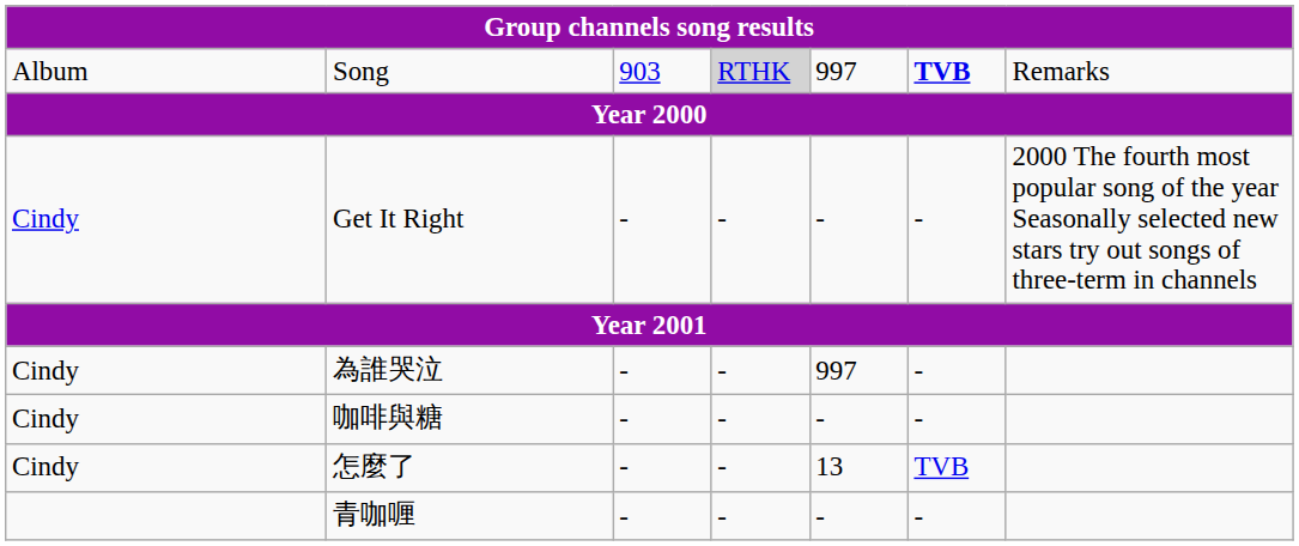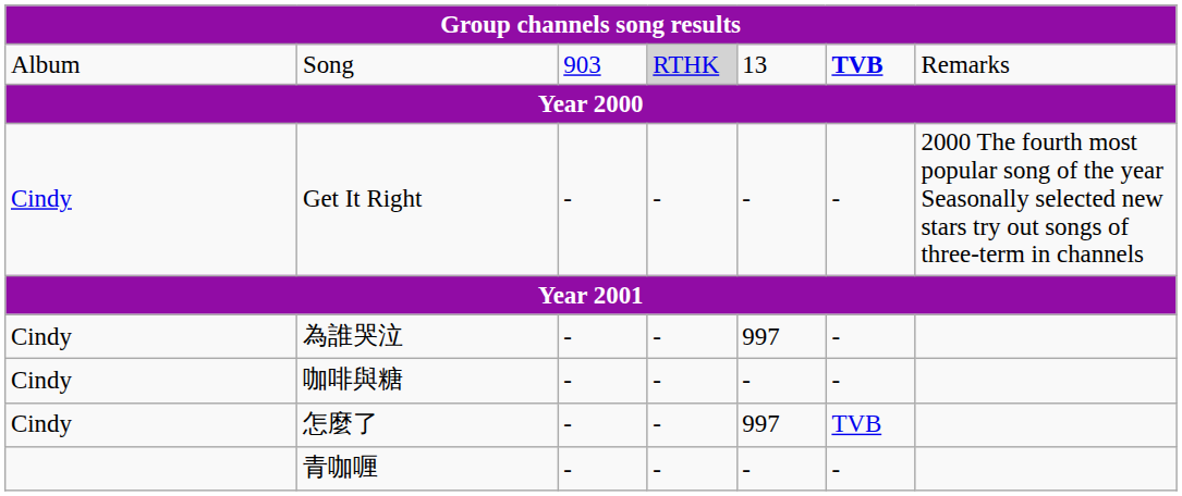Song | column 5: 997 -> 13
怎麼了 | column 5: 13 -> 997
